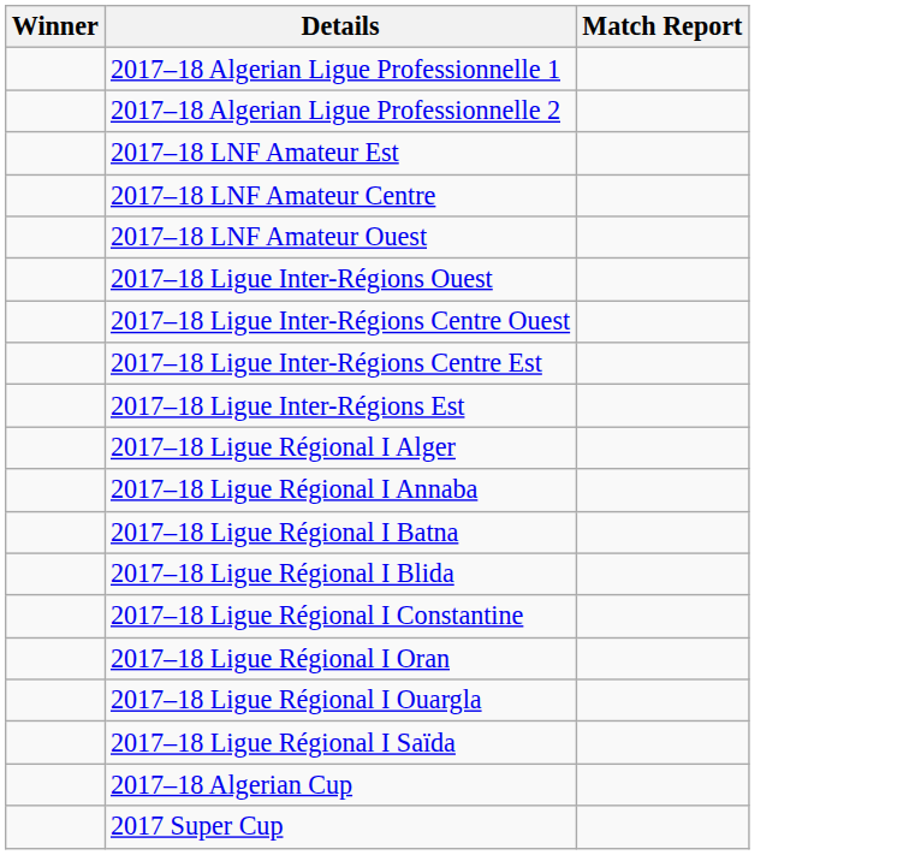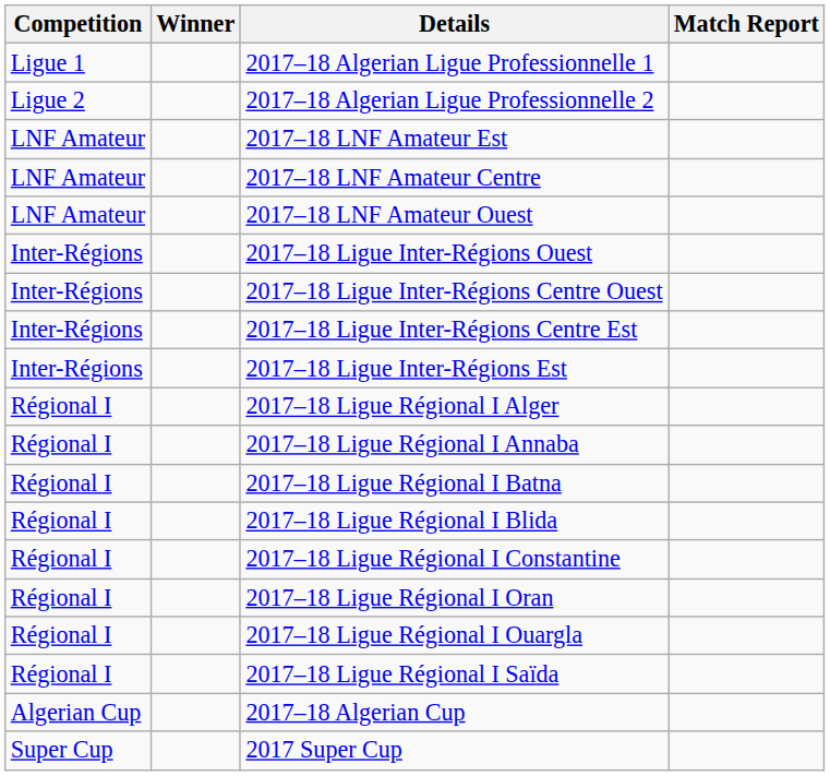+ column: Competition | Ligue 1 | Ligue 2 | LNF Amateur | LNF Amateur | LNF Amateur | Inter-Régions | Inter-Régions | Inter-Régions | Inter-Régions | Régional I | Régional I | Régional I | Régional I | Régional I | Régional I | Régional I | Régional I | Algerian Cup | Super Cup
